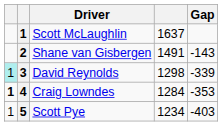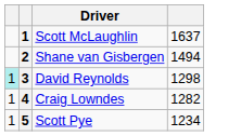- column: Gap | -143 | -339 | -353 | -403
Shane van Gisbergen | column 4: 1491 -> 1494
Craig Lowndes | column 1: bold -> normal
Craig Lowndes | column 4: 1284 -> 1282
